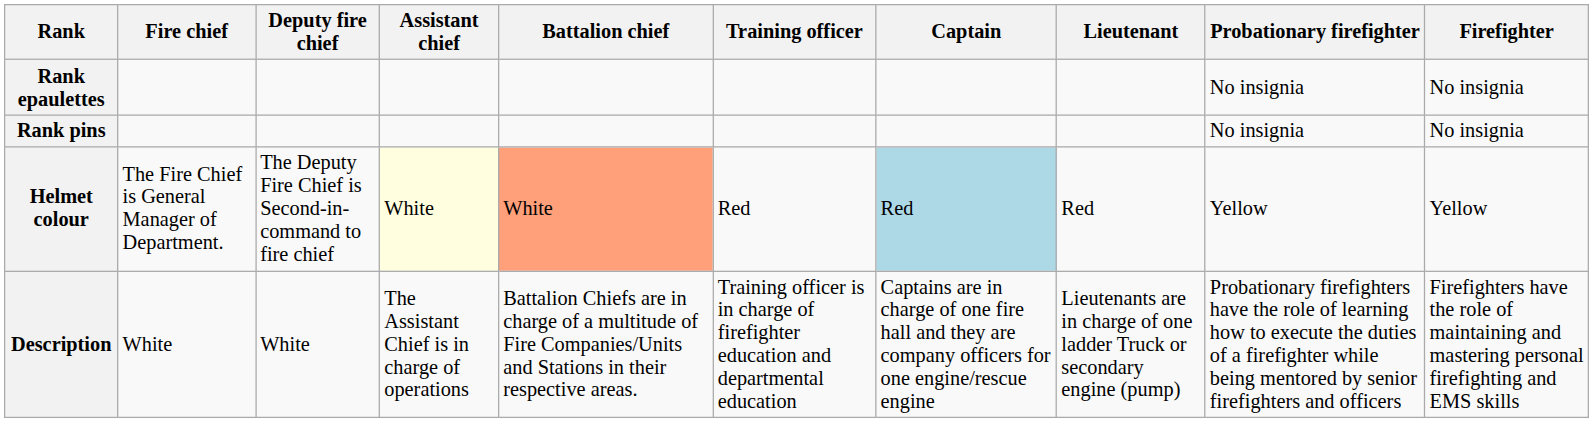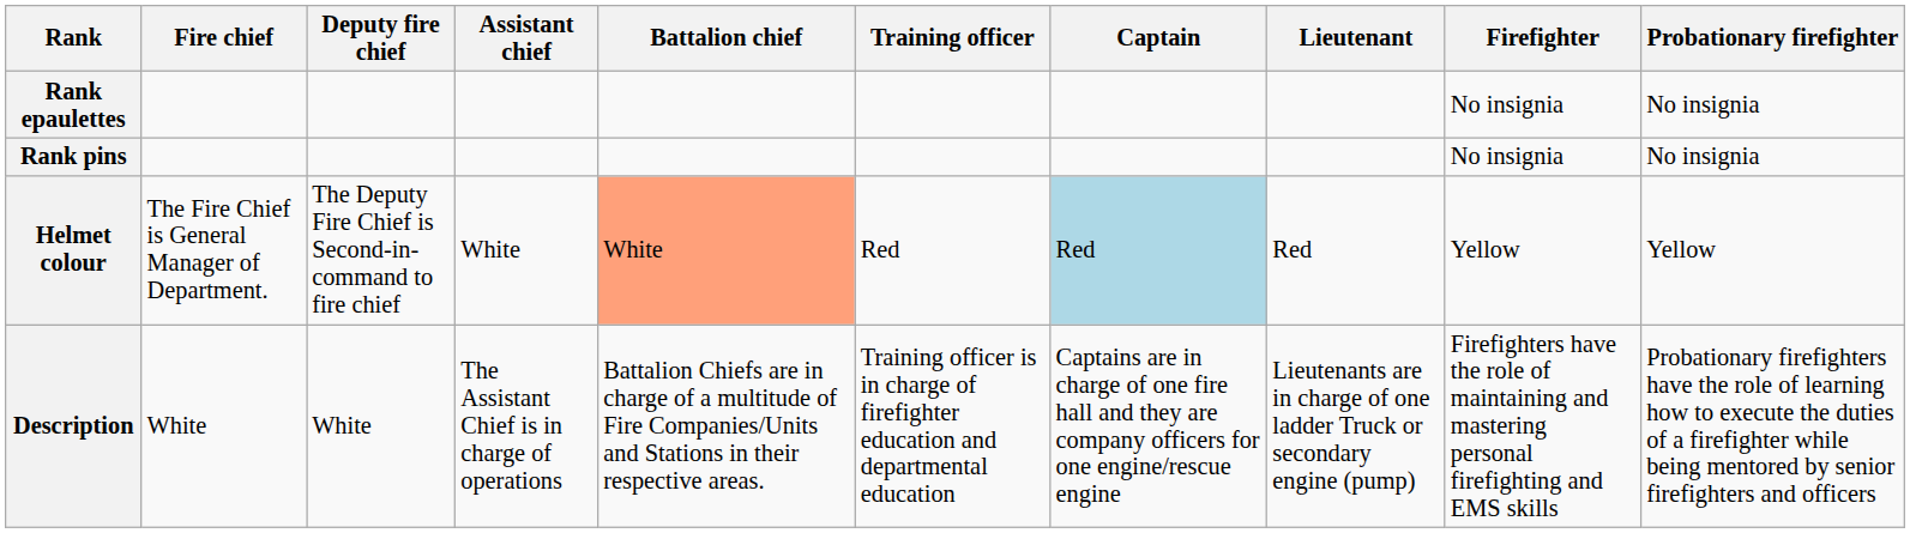columns swapped: Firefighter <-> Probationary firefighter
Helmet colour | Assistant chief: lightyellow background -> no background
